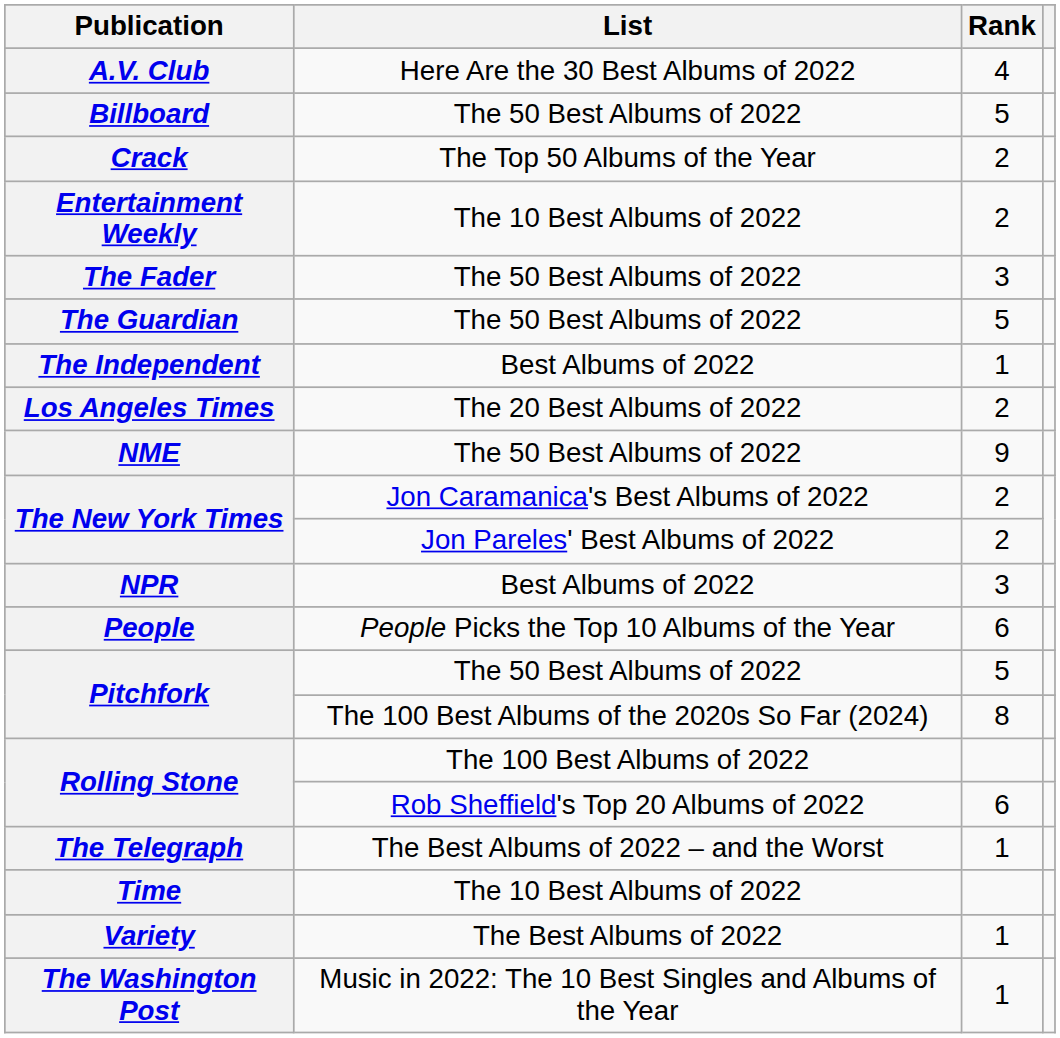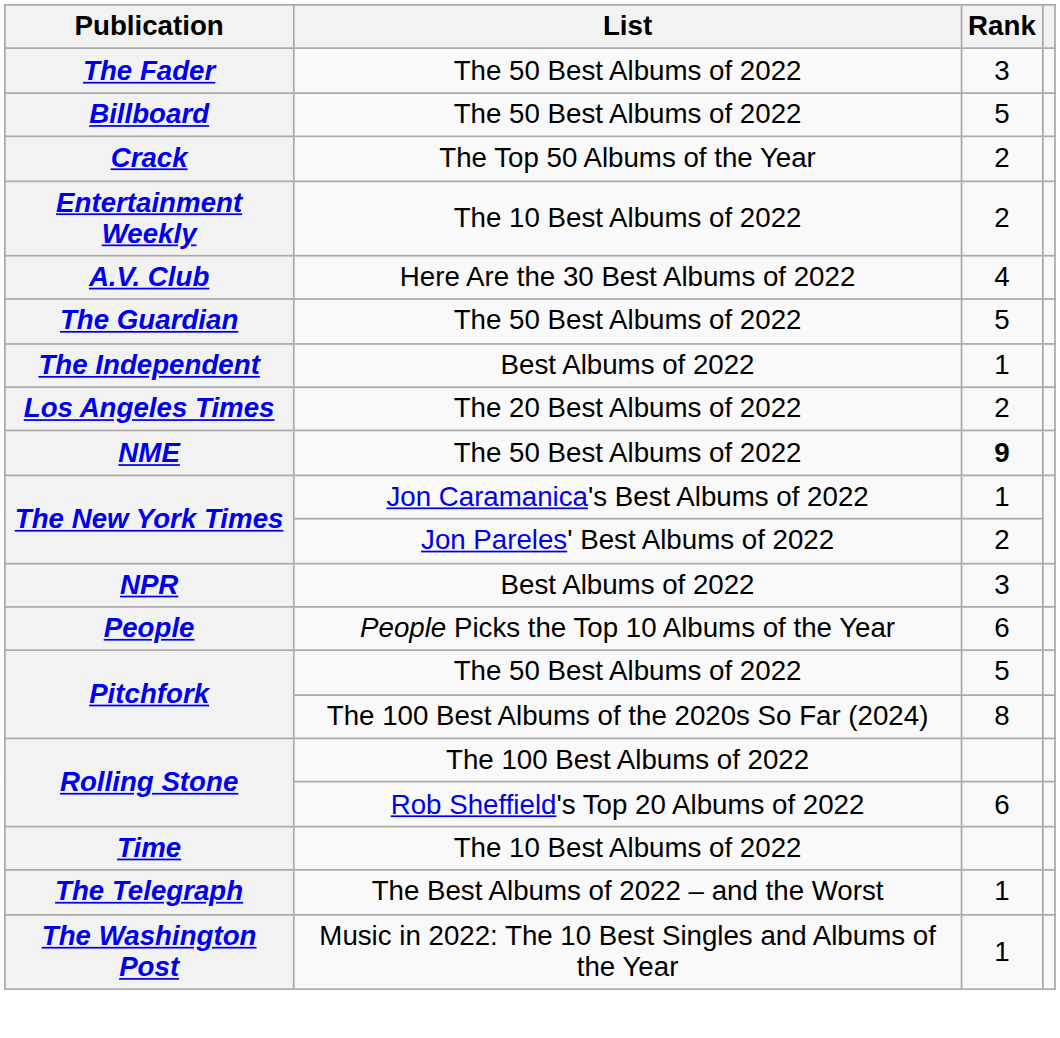rows swapped: A.V. Club <-> The Fader
NME | Rank: normal -> bold
The New York Times / Jon Caramanica's Best Albums of 2022 | Rank: 2 -> 1
rows swapped: The Telegraph <-> Time
- row: Variety | The Best Albums of 2022 | 1
